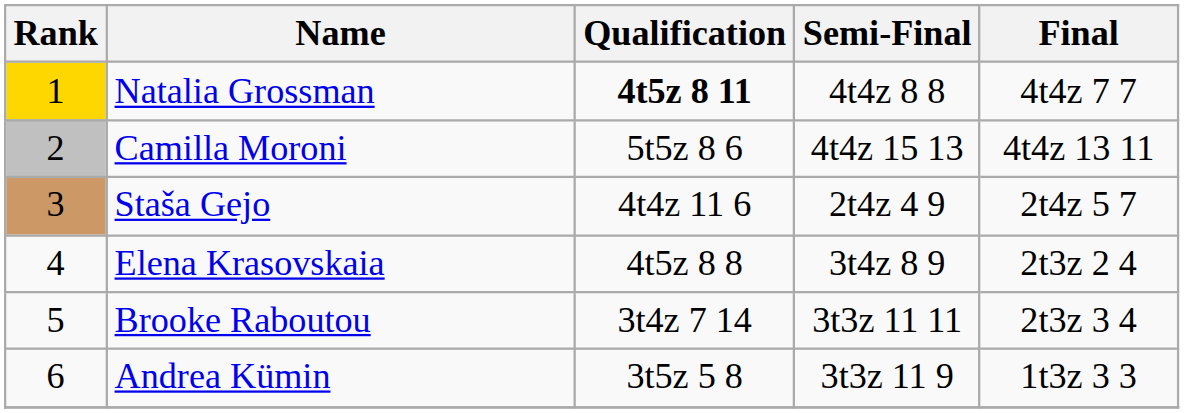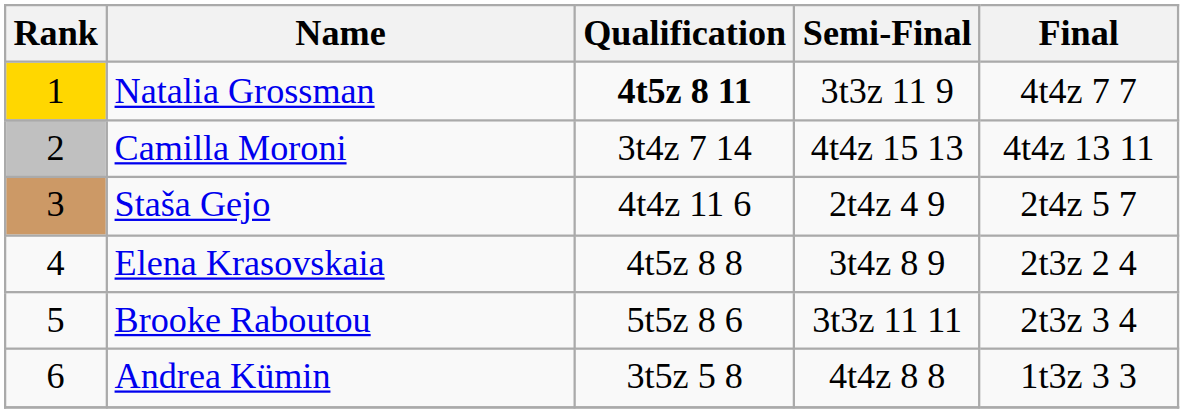Natalia Grossman | Semi-Final: 4t4z 8 8 -> 3t3z 11 9
Camilla Moroni | Qualification: 5t5z 8 6 -> 3t4z 7 14
Brooke Raboutou | Qualification: 3t4z 7 14 -> 5t5z 8 6
Andrea Kümin | Semi-Final: 3t3z 11 9 -> 4t4z 8 8
